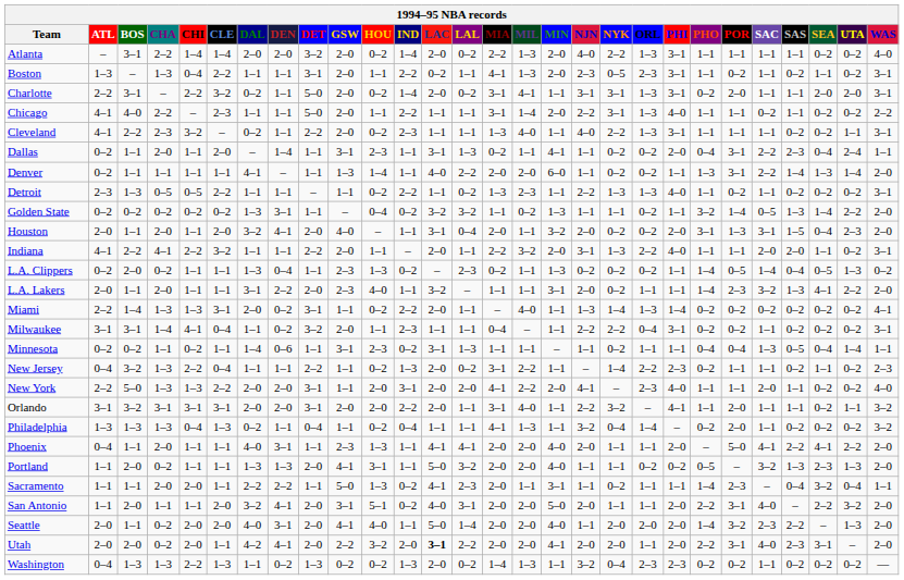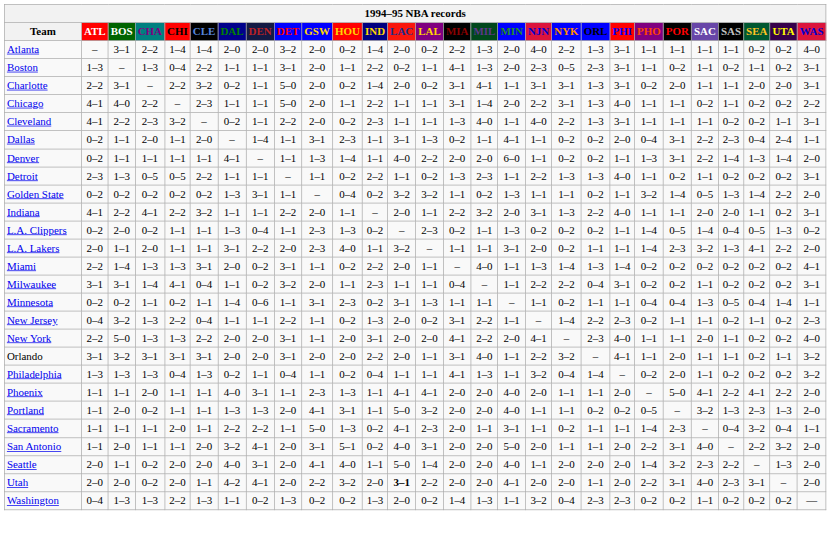- row: Houston | 2–0 | 1–1 | 2–0 | 1–1 | 2–0 | 3–2 | 4–1 | 2–0 | 4–0 | – | 1–1 | 3–1 | 0–4 | 2–0 | 1–1 | 3–2 | 2–0 | 0–2 | 0–2 | 2–0 | 3–1 | 1–3 | 3–1 | 1–5 | 0–4 | 2–3 | 2–0
Phoenix | ATL: 0–4 -> 1–1
Sacramento | CHA: 2–0 -> 1–1
